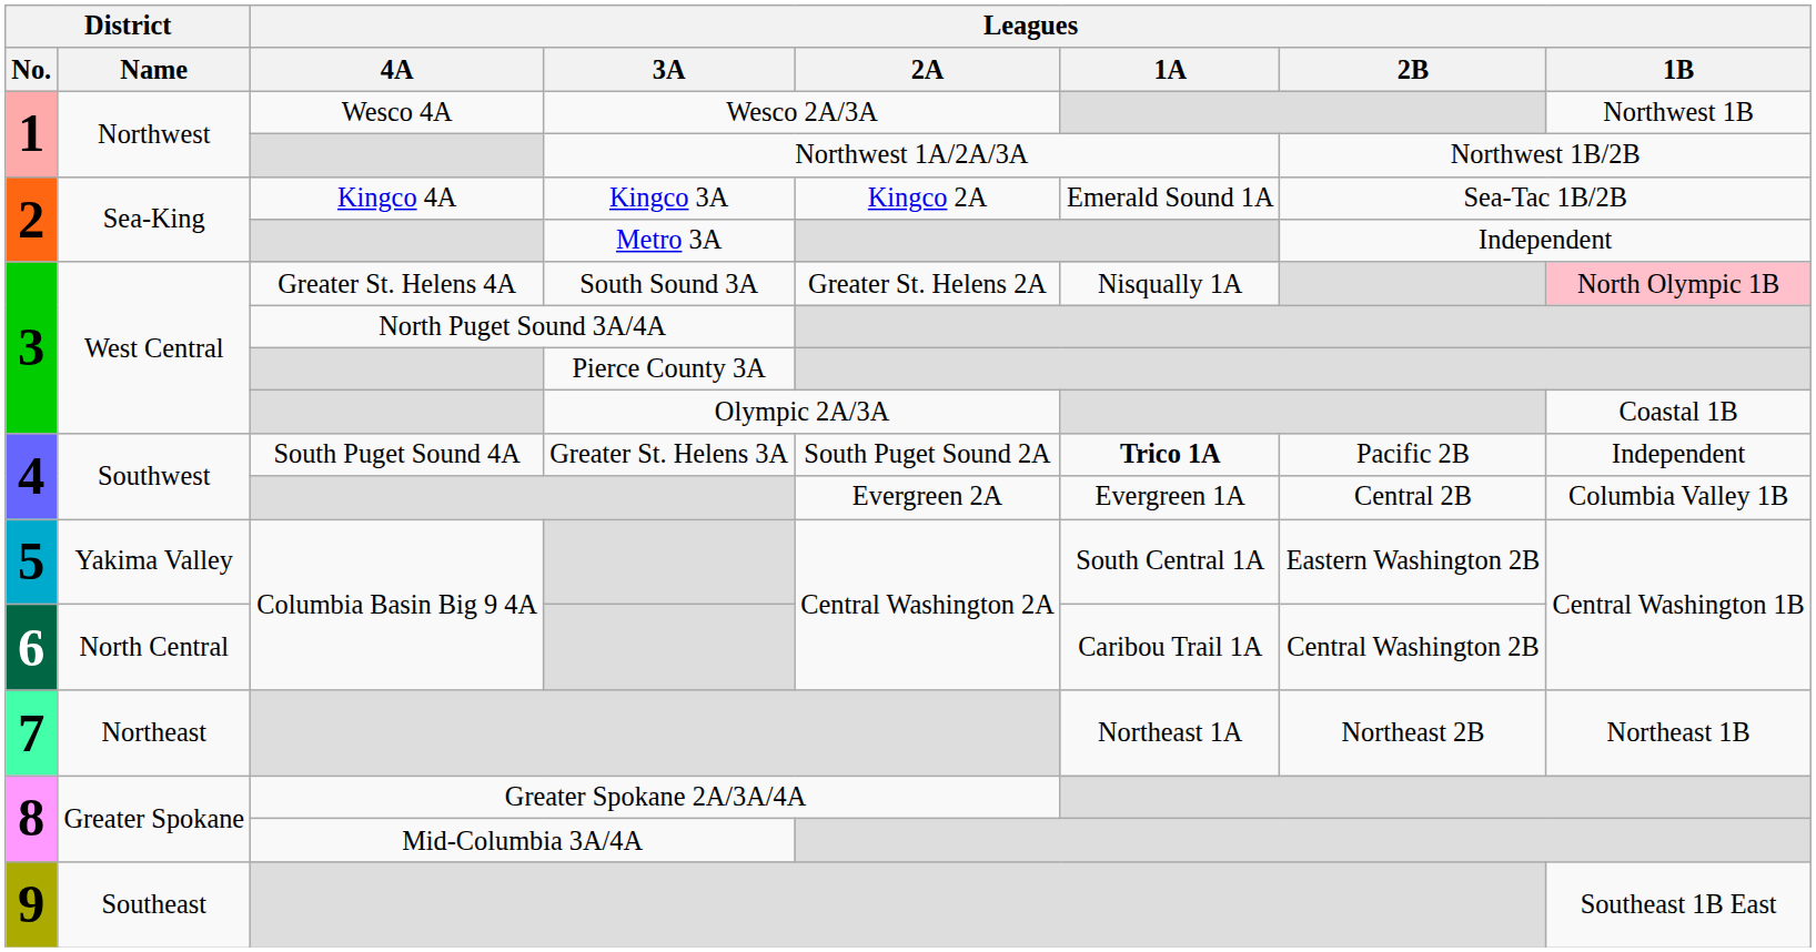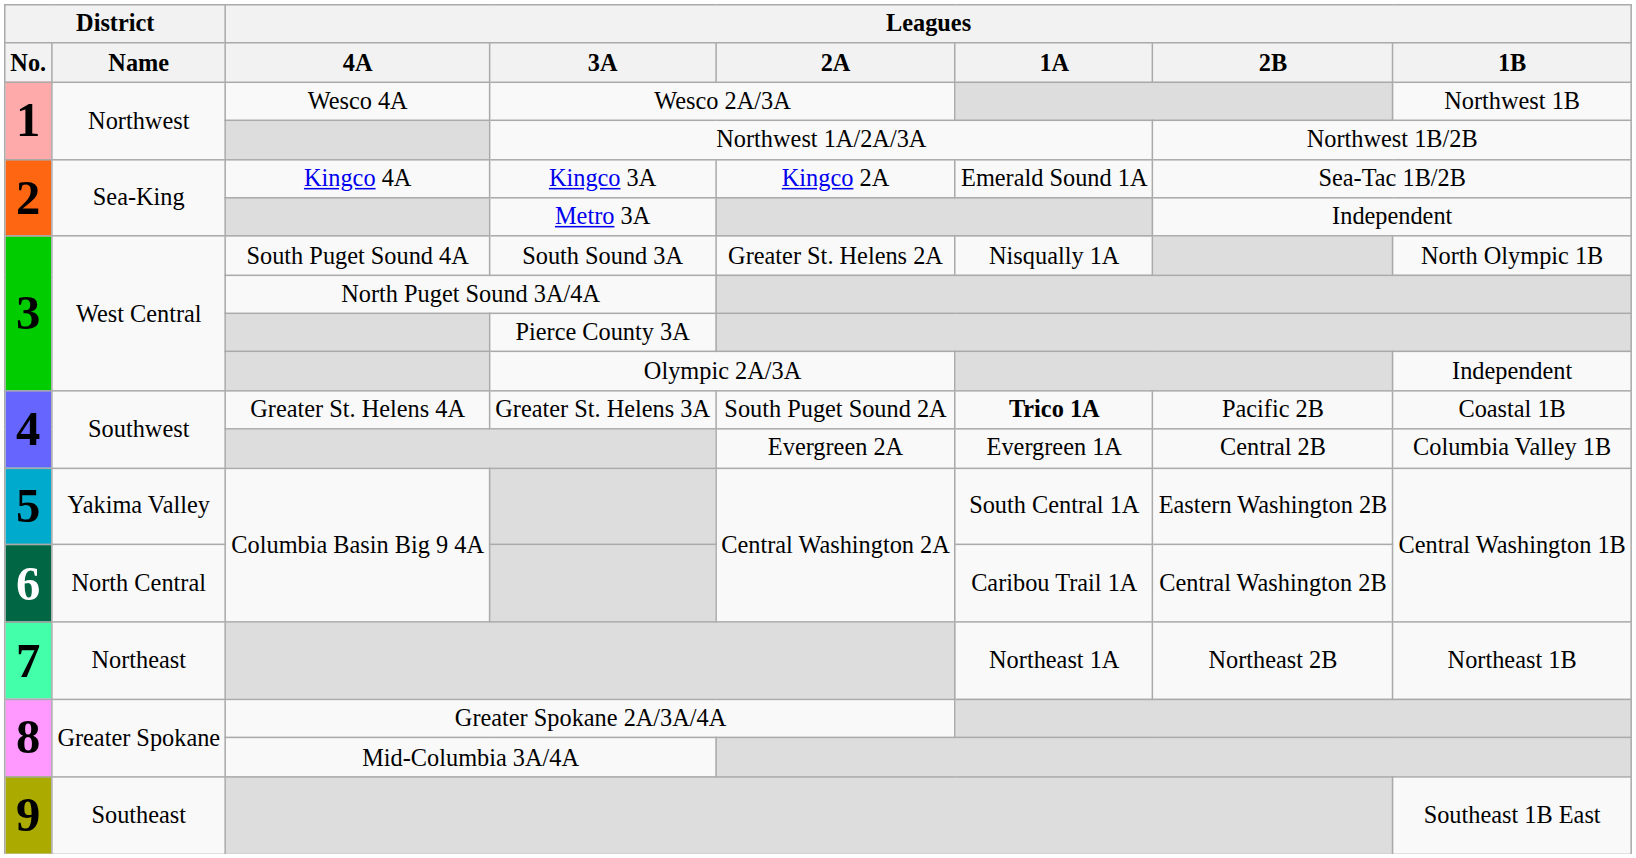South Sound 3A | Leagues / 4A: Greater St. Helens 4A -> South Puget Sound 4A
South Sound 3A | Leagues / 1B: pink background -> no background
Olympic 2A/3A | Leagues / 1B: Coastal 1B -> Independent
Greater St. Helens 3A | Leagues / 4A: South Puget Sound 4A -> Greater St. Helens 4A
Greater St. Helens 3A | Leagues / 1B: Independent -> Coastal 1B
